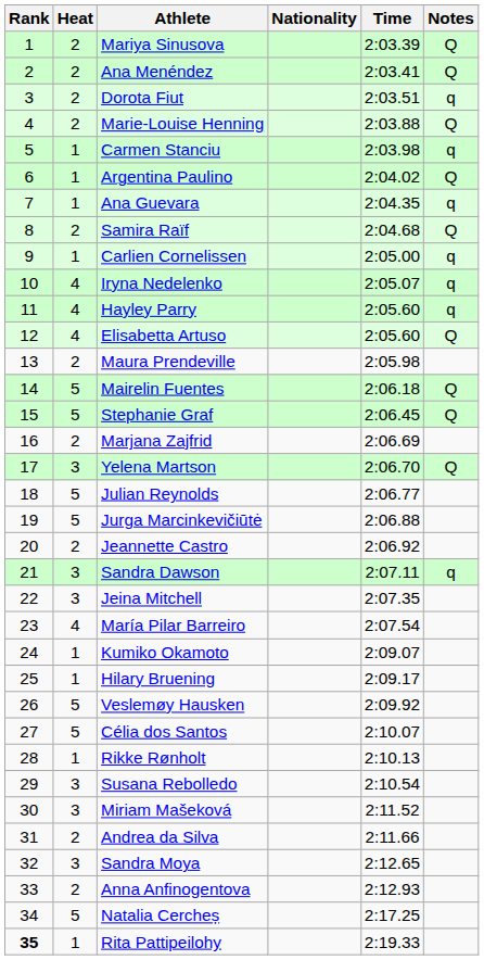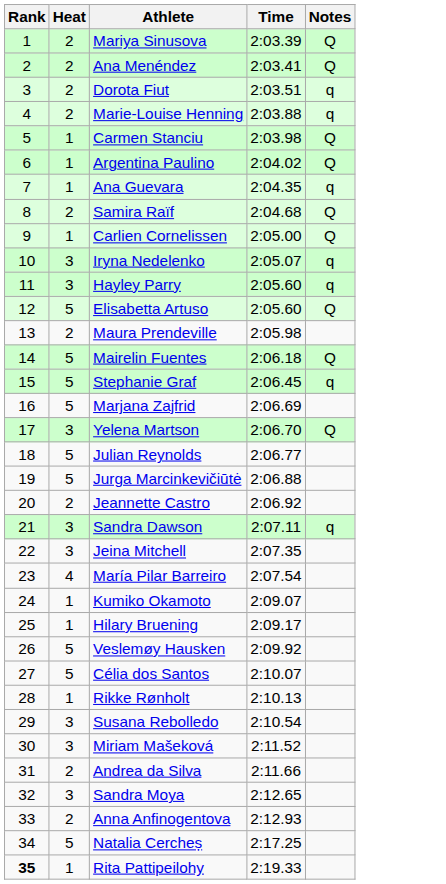- column: Nationality
Marie-Louise Henning | Notes: Q -> q
Carmen Stanciu | Notes: q -> Q
Carlien Cornelissen | Notes: q -> Q
Iryna Nedelenko | Heat: 4 -> 3
Hayley Parry | Heat: 4 -> 3
Elisabetta Artuso | Heat: 4 -> 5
Stephanie Graf | Notes: Q -> q
Marjana Zajfrid | Heat: 2 -> 5
